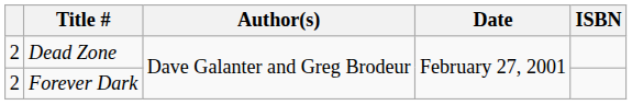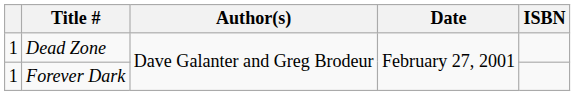Dead Zone | column 1: 2 -> 1
Forever Dark | column 1: 2 -> 1
